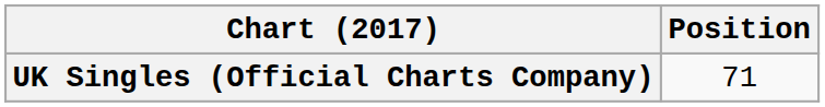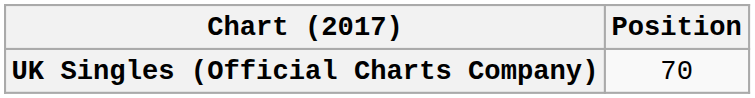UK Singles (Official Charts Company) | Position: 71 -> 70
